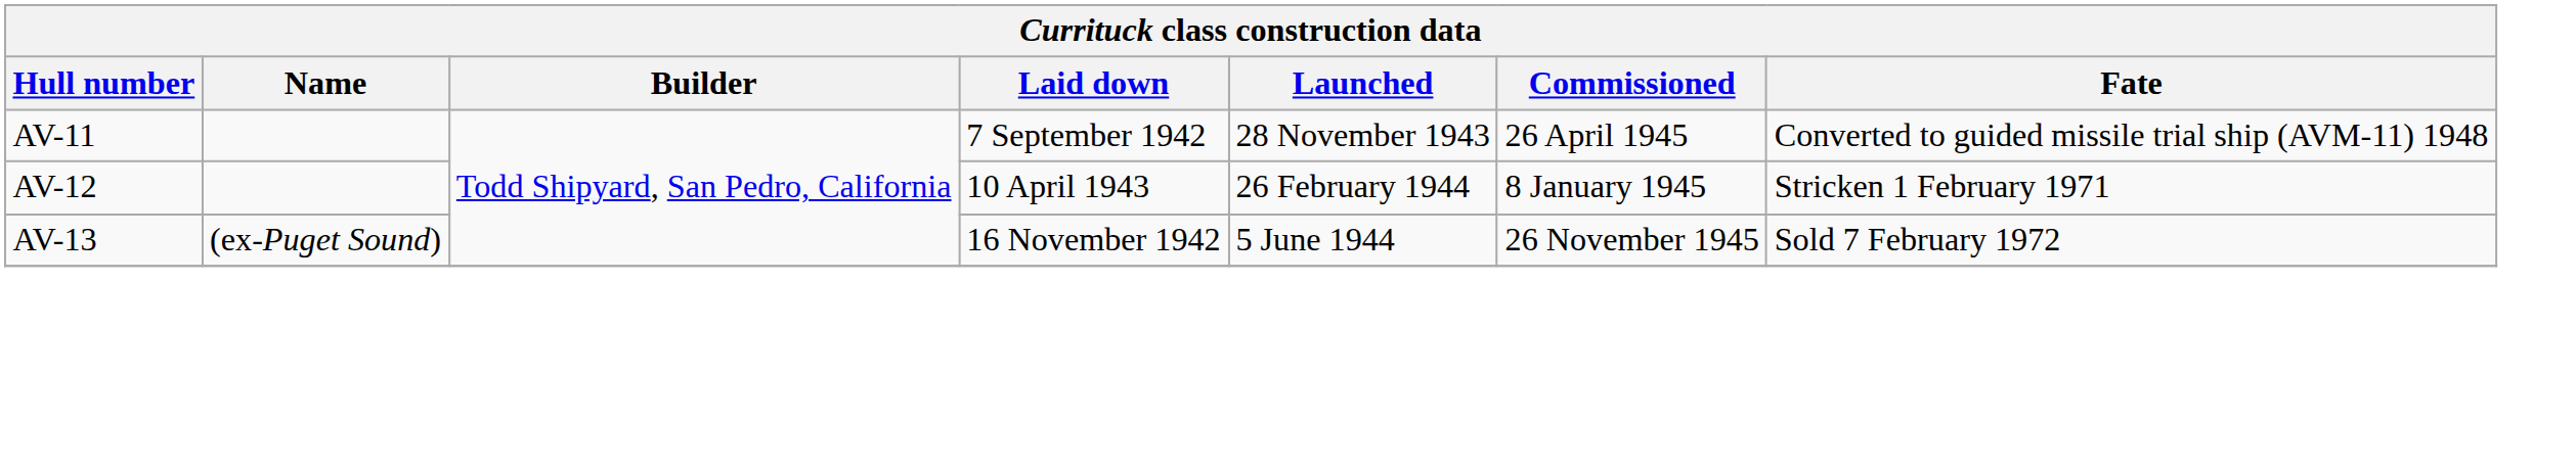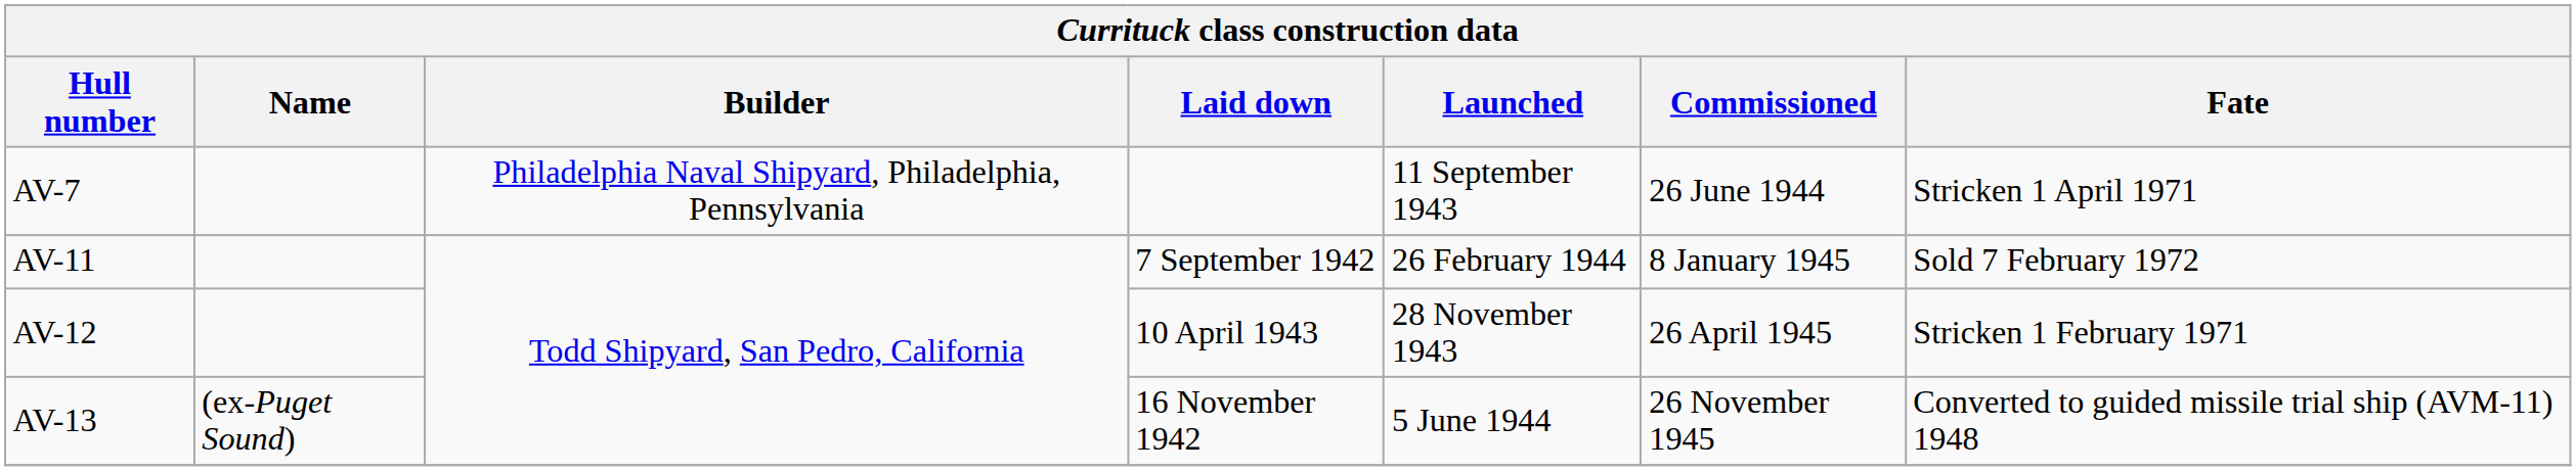+ row: AV-7 | Philadelphia Naval Shipyard, Philadelphia, Pennsylvania | 11 September 1943 | 26 June 1944 | Stricken 1 April 1971
AV-11 | Launched: 28 November 1943 -> 26 February 1944
AV-11 | Commissioned: 26 April 1945 -> 8 January 1945
AV-11 | Fate: Converted to guided missile trial ship (AVM-11) 1948 -> Sold 7 February 1972
AV-12 | Launched: 26 February 1944 -> 28 November 1943
AV-12 | Commissioned: 8 January 1945 -> 26 April 1945
AV-13 | Fate: Sold 7 February 1972 -> Converted to guided missile trial ship (AVM-11) 1948
